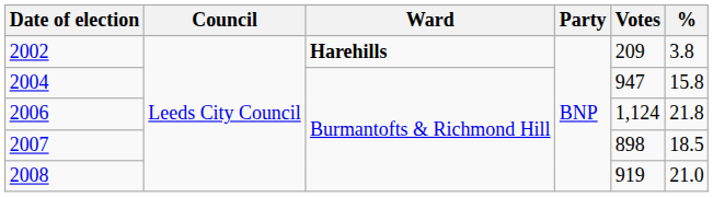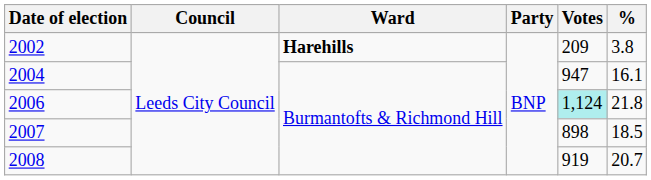2004 | %: 15.8 -> 16.1
2006 | Votes: no background -> paleturquoise background
2008 | %: 21.0 -> 20.7
